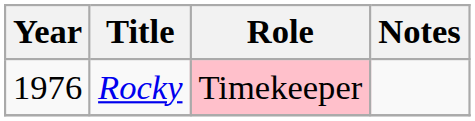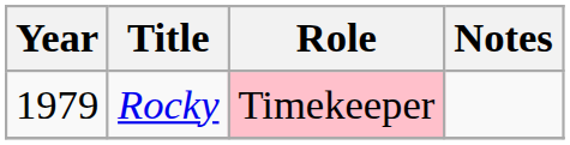Rocky | Year: 1976 -> 1979
